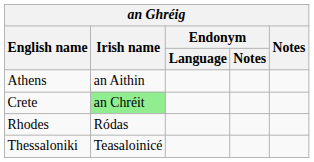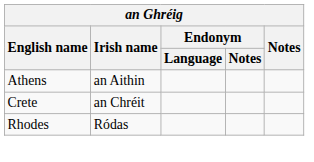Crete | Irish name: lightgreen background -> no background
- row: Thessaloniki | Teasaloinicé
